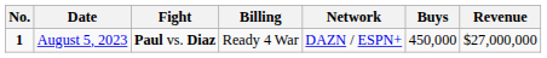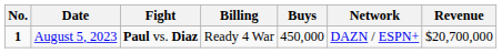columns swapped: Buys <-> Network
August 5, 2023 | Revenue: $27,000,000 -> $20,700,000
